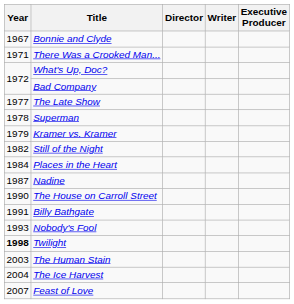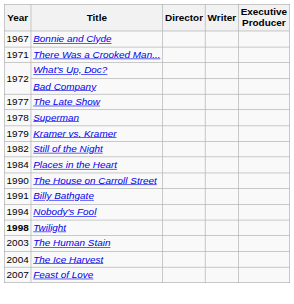- row: 1987 | Nadine
Nobody's Fool | Year: 1993 -> 1994
